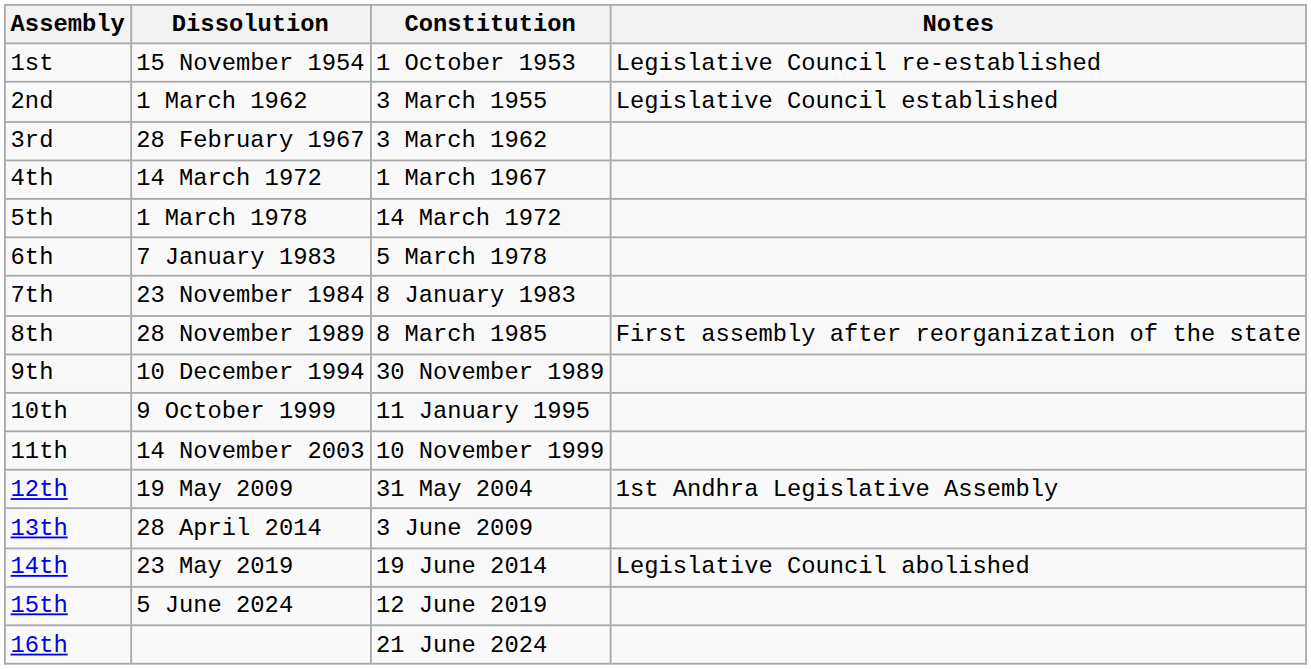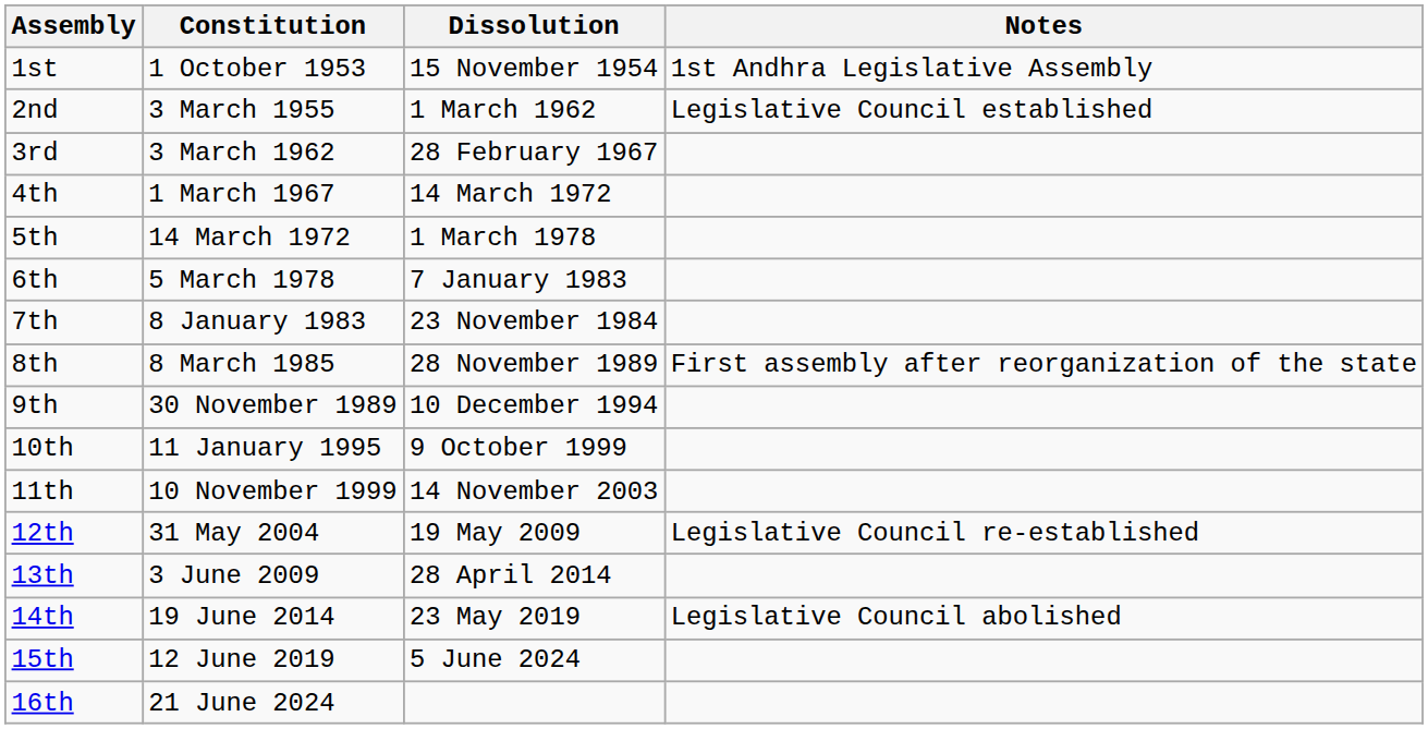columns swapped: Constitution <-> Dissolution
1st | Notes: Legislative Council re-established -> 1st Andhra Legislative Assembly
12th | Notes: 1st Andhra Legislative Assembly -> Legislative Council re-established
